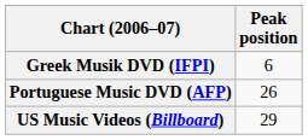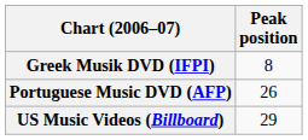Greek Musik DVD (IFPI) | Peak position: 6 -> 8
